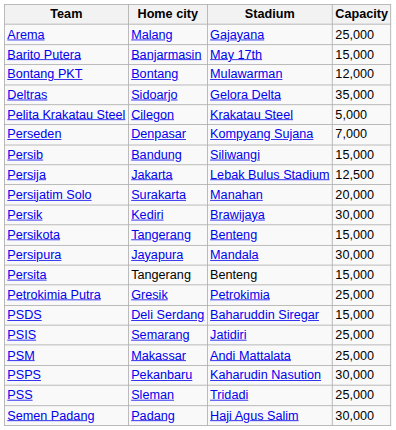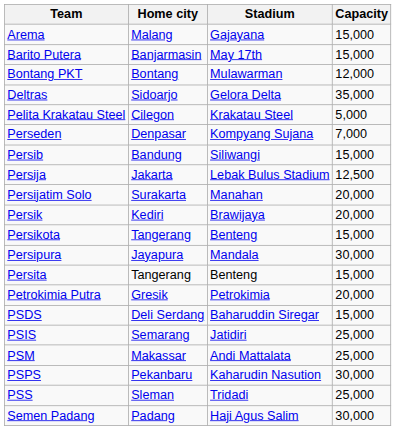Arema | Capacity: 25,000 -> 15,000
Persik | Capacity: 30,000 -> 20,000
Petrokimia Putra | Capacity: 25,000 -> 20,000
